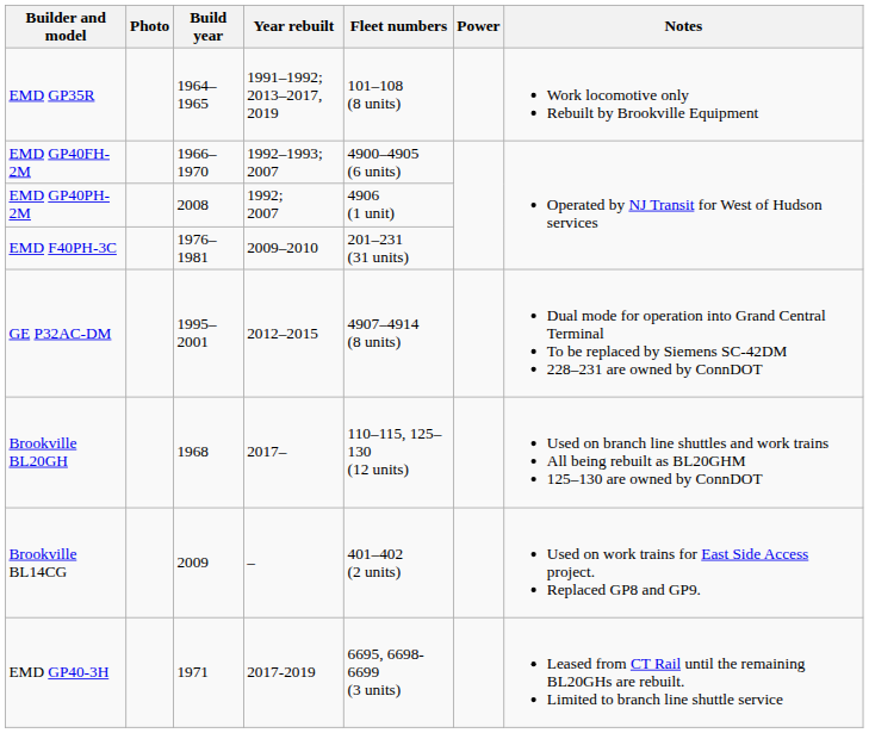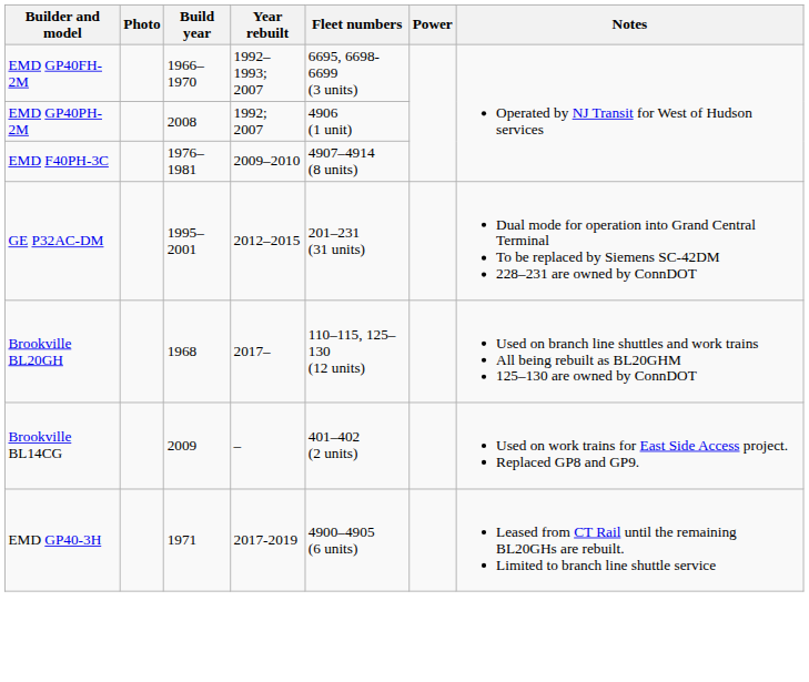- row: EMD GP35R | 1964–1965 | 1991–1992; 2013–2017, 2019 | 101–108 (8 units) | Work locomotive only Rebuilt by Brookville Equipment
EMD GP40FH-2M | Fleet numbers: 4900–4905 (6 units) -> 6695, 6698-6699 (3 units)
EMD F40PH-3C | Fleet numbers: 201–231 (31 units) -> 4907–4914 (8 units)
GE P32AC-DM | Fleet numbers: 4907–4914 (8 units) -> 201–231 (31 units)
EMD GP40-3H | Fleet numbers: 6695, 6698-6699 (3 units) -> 4900–4905 (6 units)
